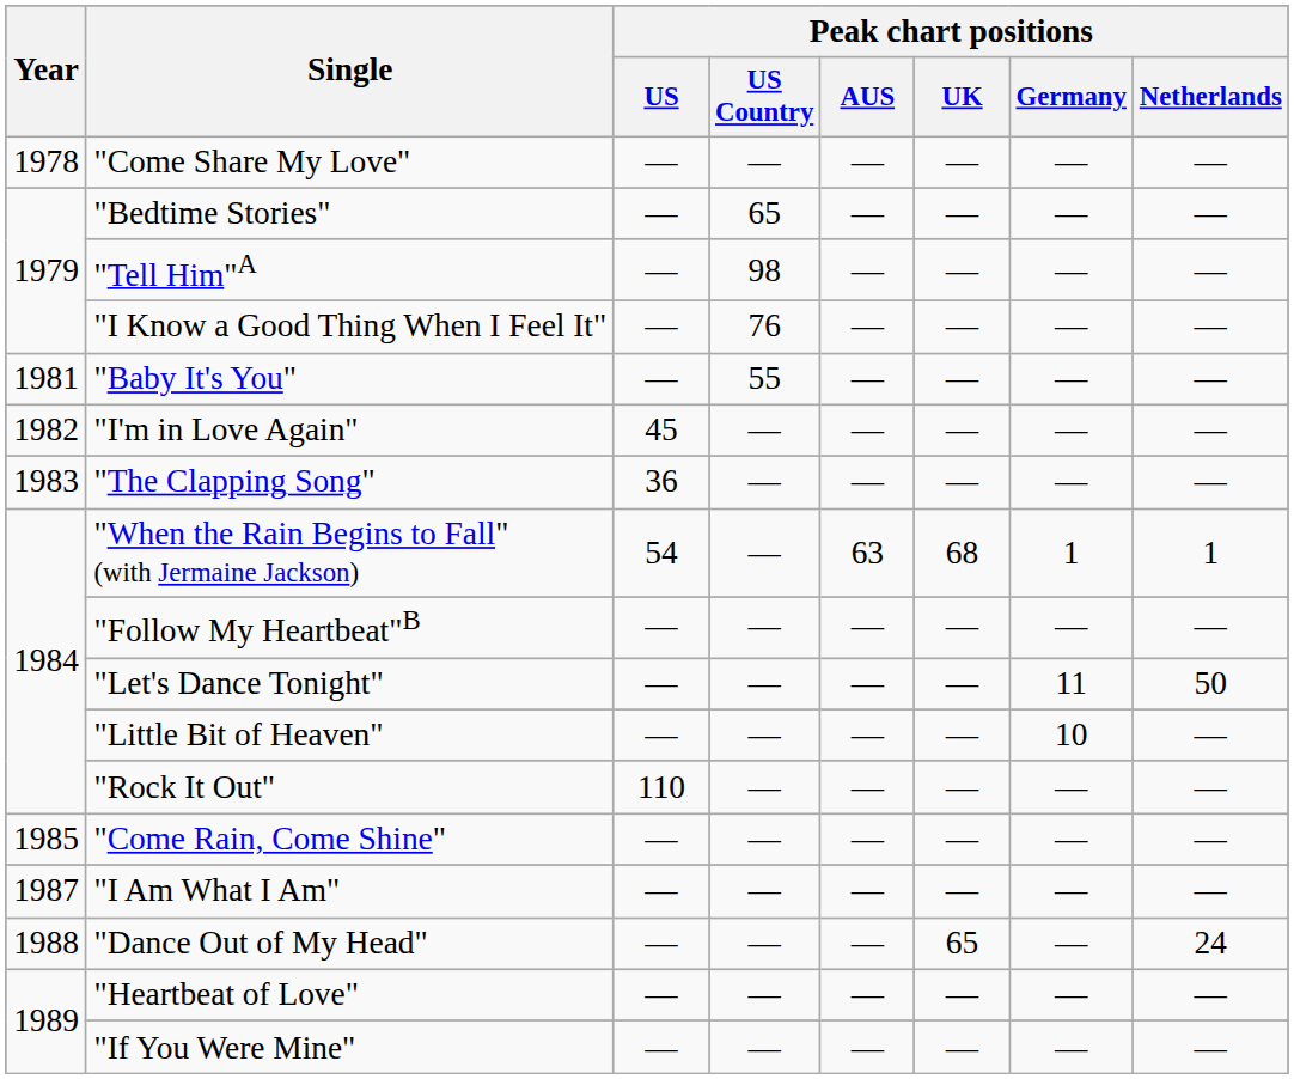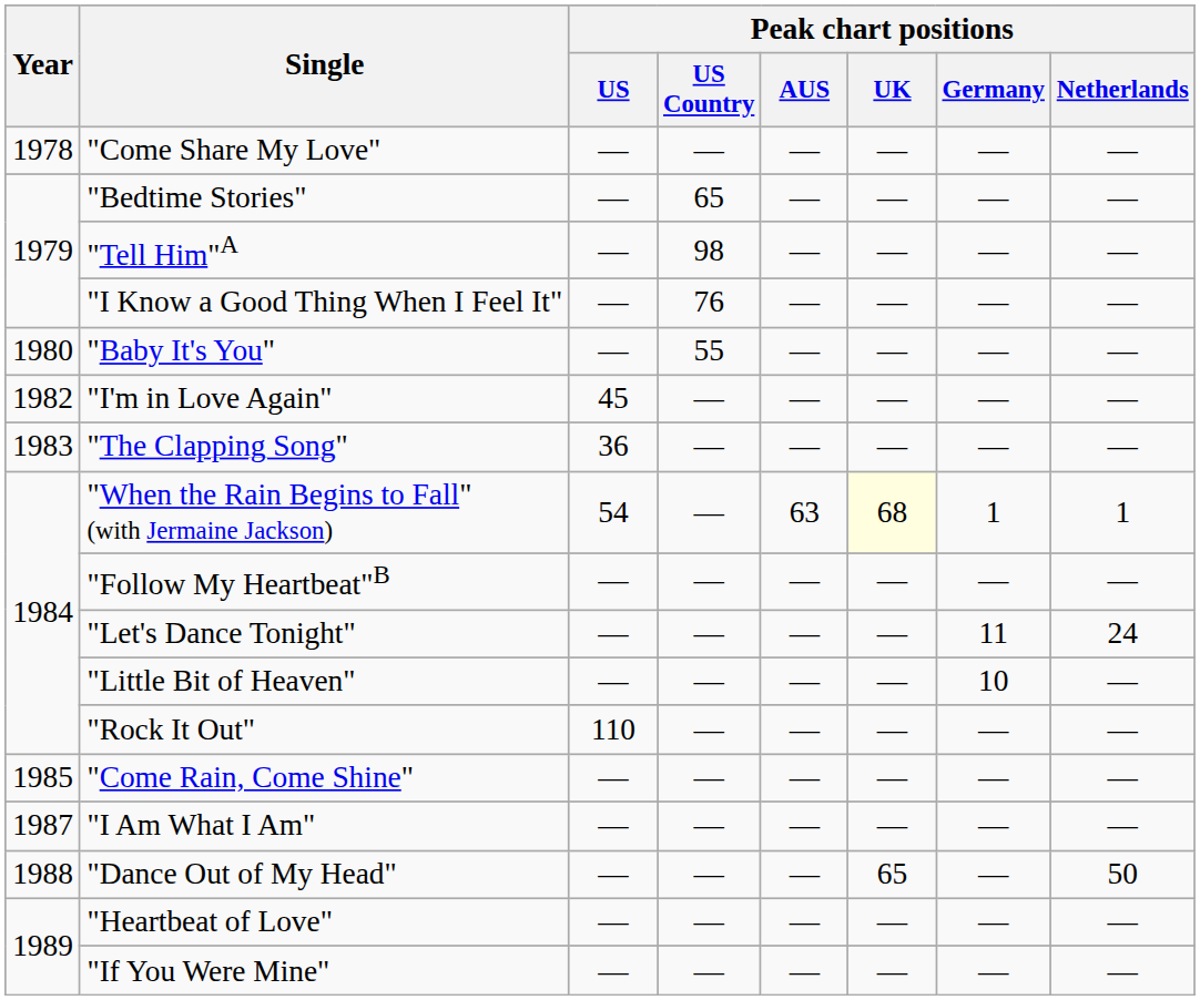"Baby It's You" | Year: 1981 -> 1980
"When the Rain Begins to Fall" (with Jermaine Jackson) | Peak chart positions / UK: no background -> lightyellow background
"Let's Dance Tonight" | Peak chart positions / Netherlands: 50 -> 24
"Dance Out of My Head" | Peak chart positions / Netherlands: 24 -> 50
